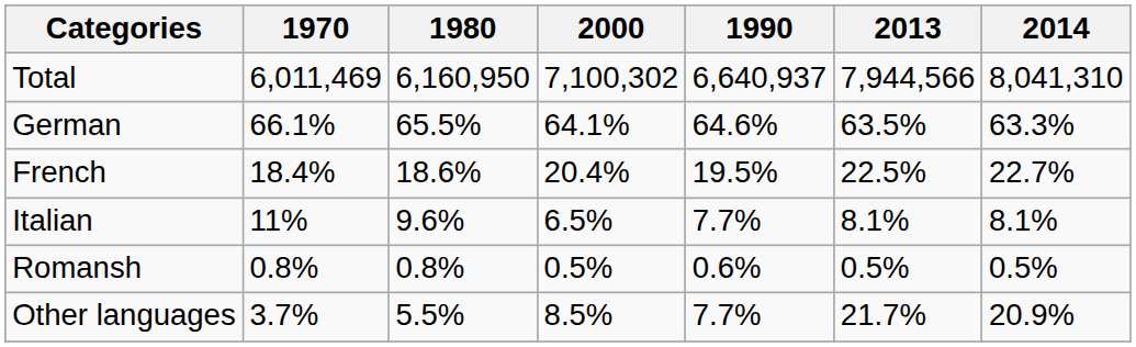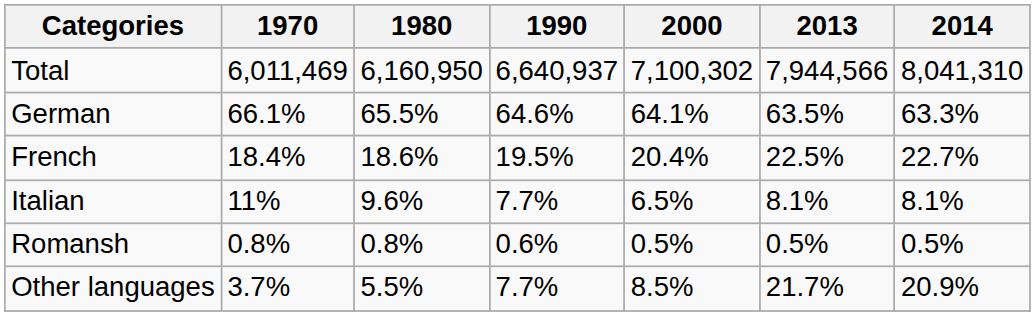columns swapped: 1990 <-> 2000
